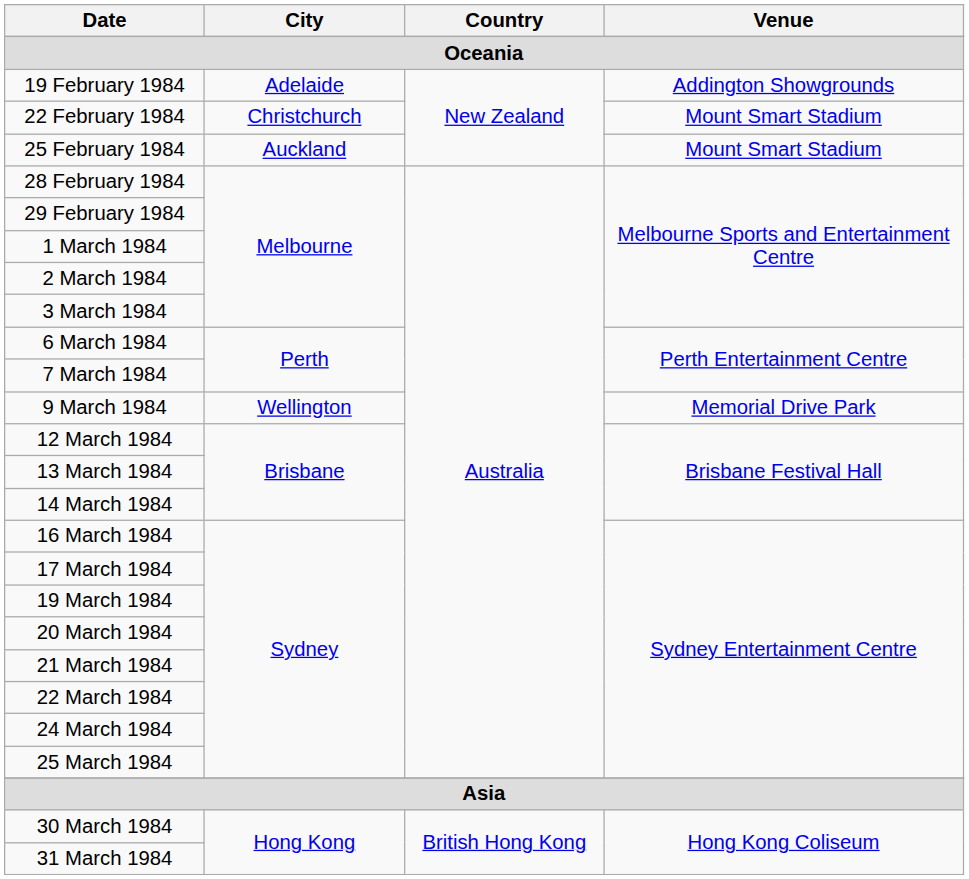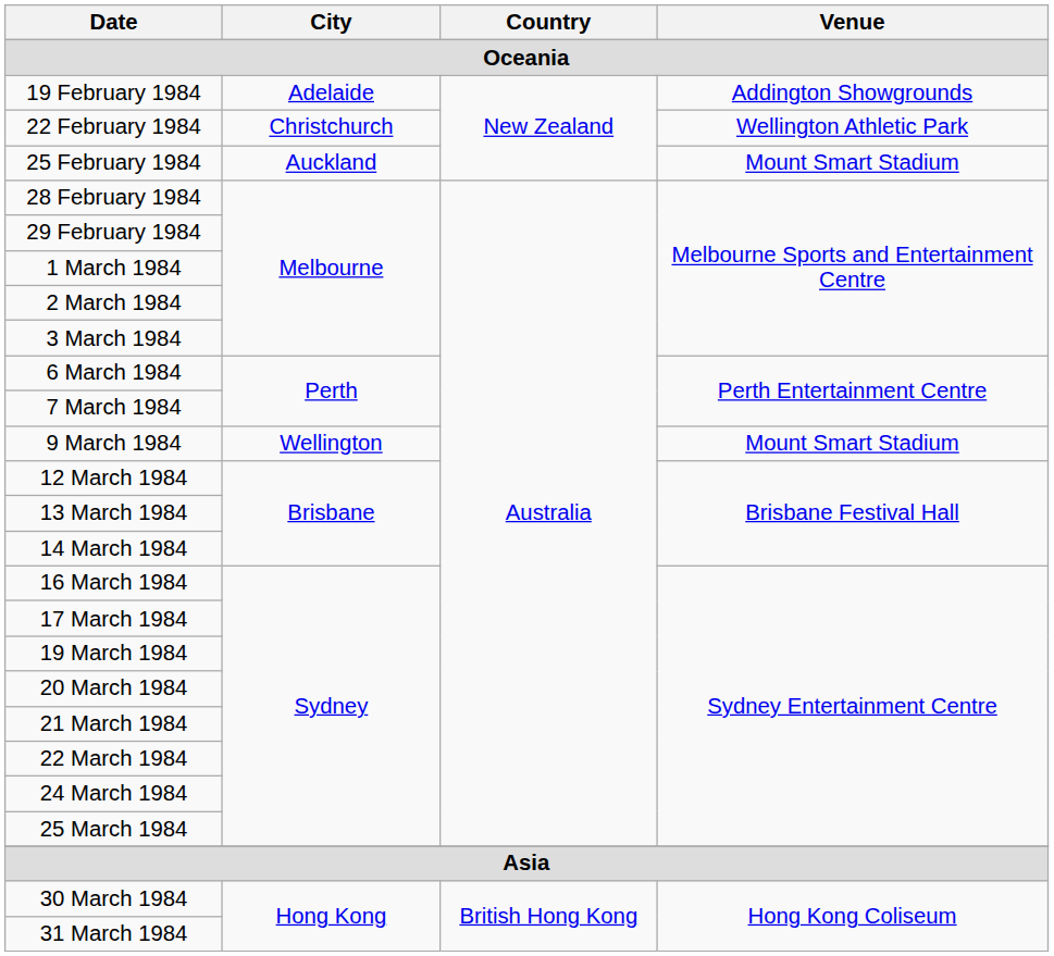22 February 1984 | Venue: Mount Smart Stadium -> Wellington Athletic Park
9 March 1984 | Venue: Memorial Drive Park -> Mount Smart Stadium
